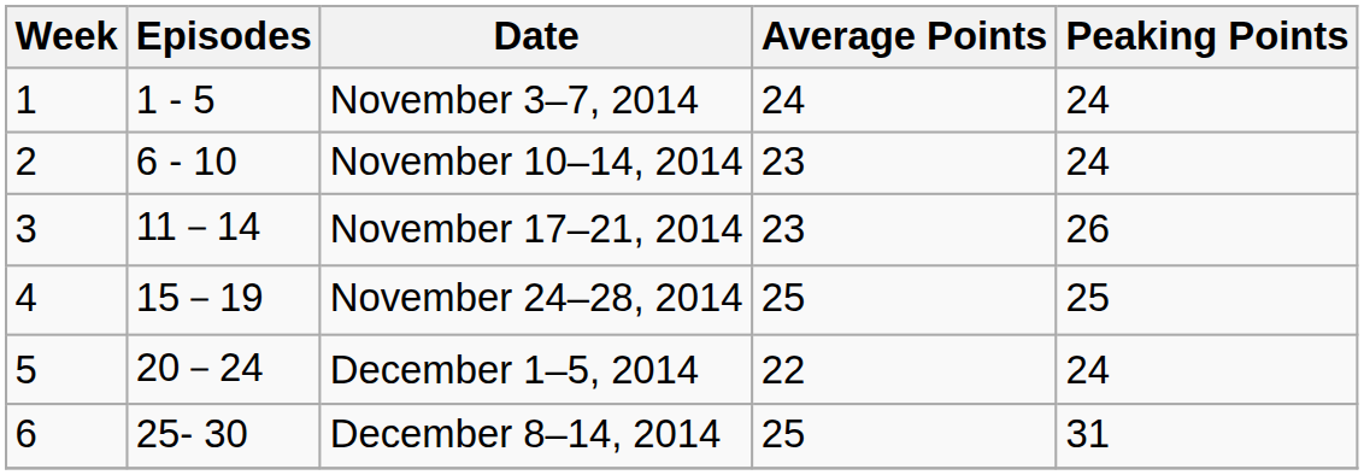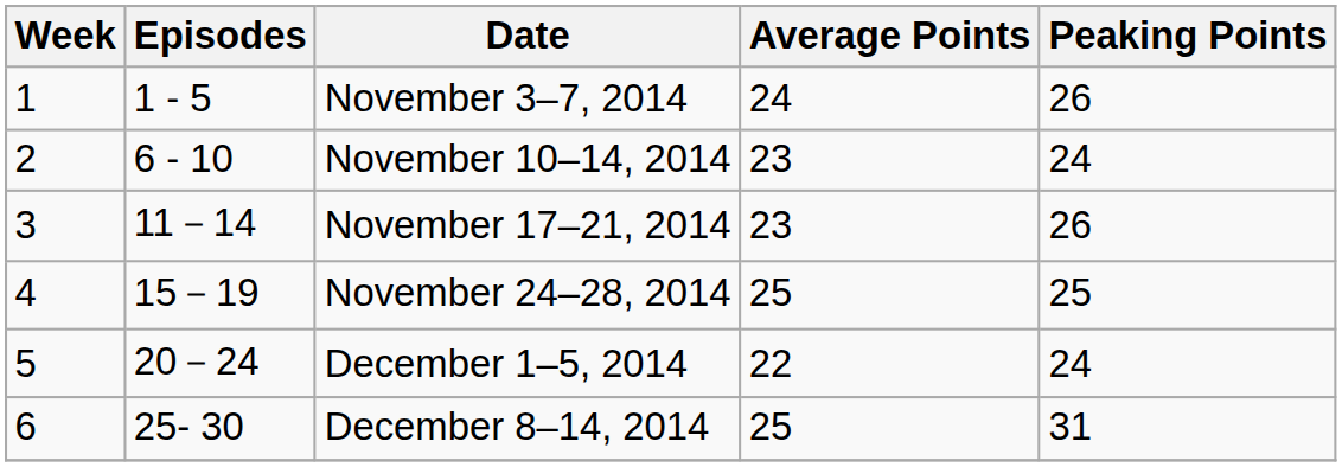November 3–7, 2014 | Peaking Points: 24 -> 26
